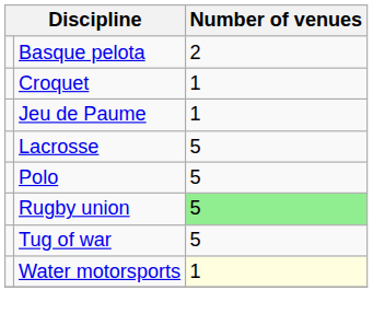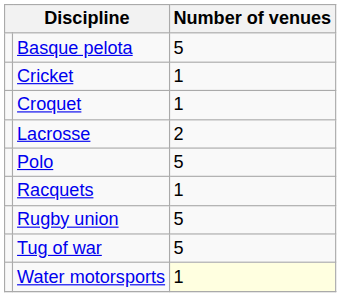Basque pelota | Number of venues: 2 -> 5
+ row: Cricket | 1
- row: Jeu de Paume | 1
Lacrosse | Number of venues: 5 -> 2
+ row: Racquets | 1
Rugby union | Number of venues: lightgreen background -> no background
